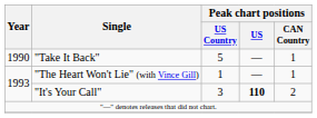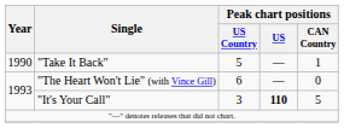"The Heart Won't Lie" (with Vince Gill) | Peak chart positions / US Country: 1 -> 6
"The Heart Won't Lie" (with Vince Gill) | Peak chart positions / CAN Country: 1 -> 0
"It's Your Call" | Peak chart positions / CAN Country: 2 -> 5
